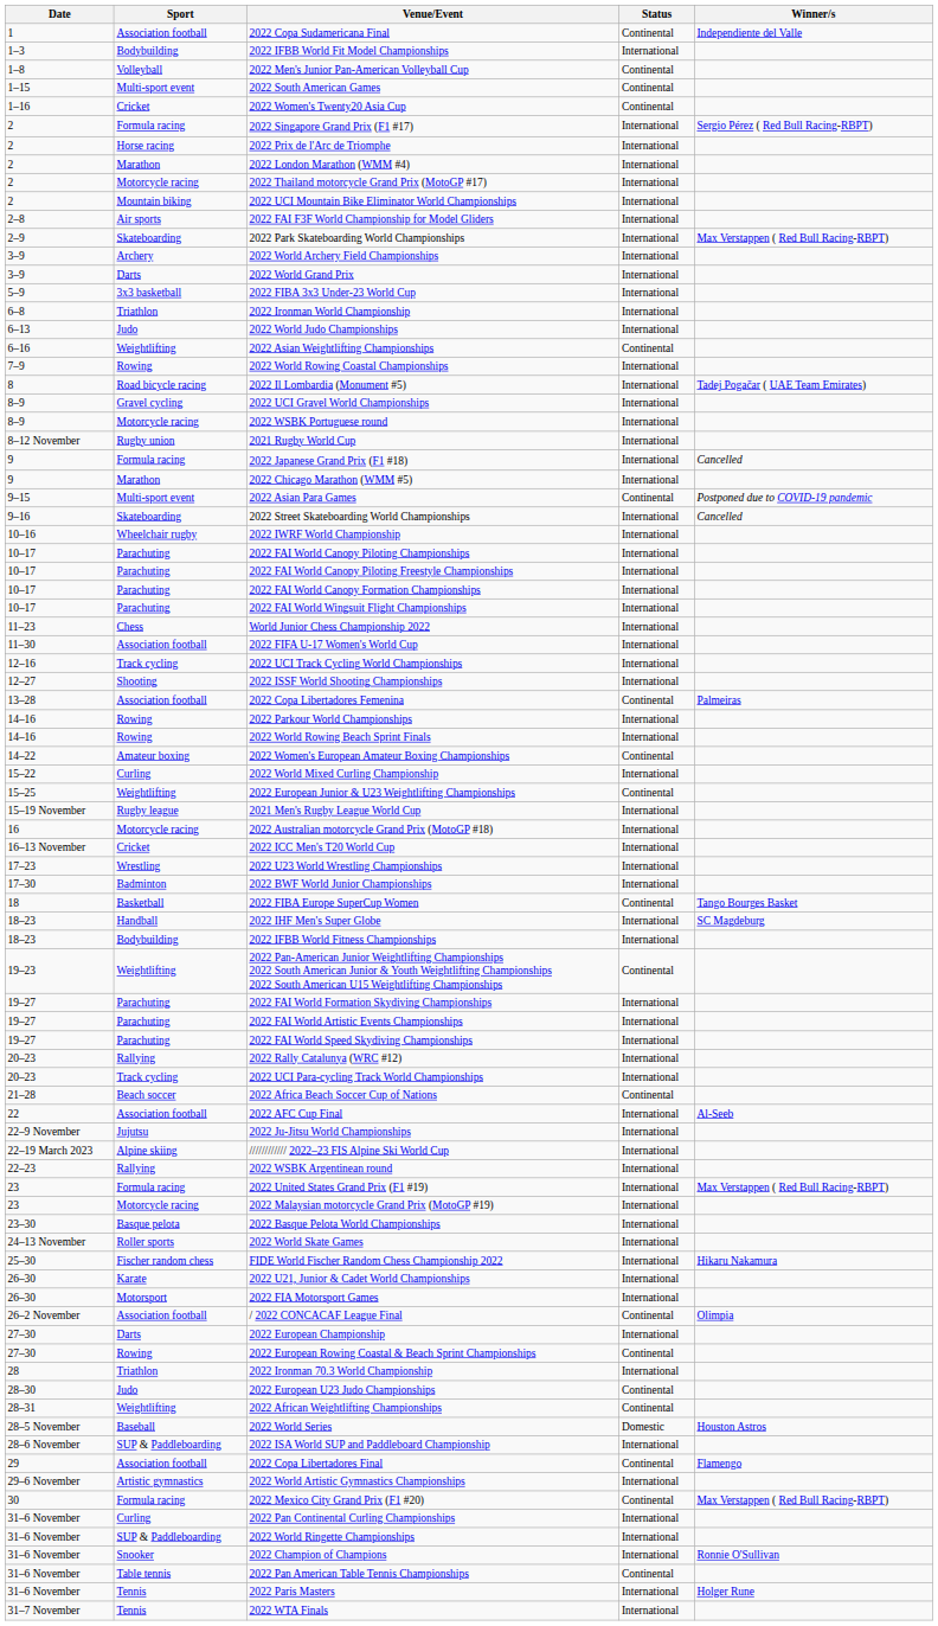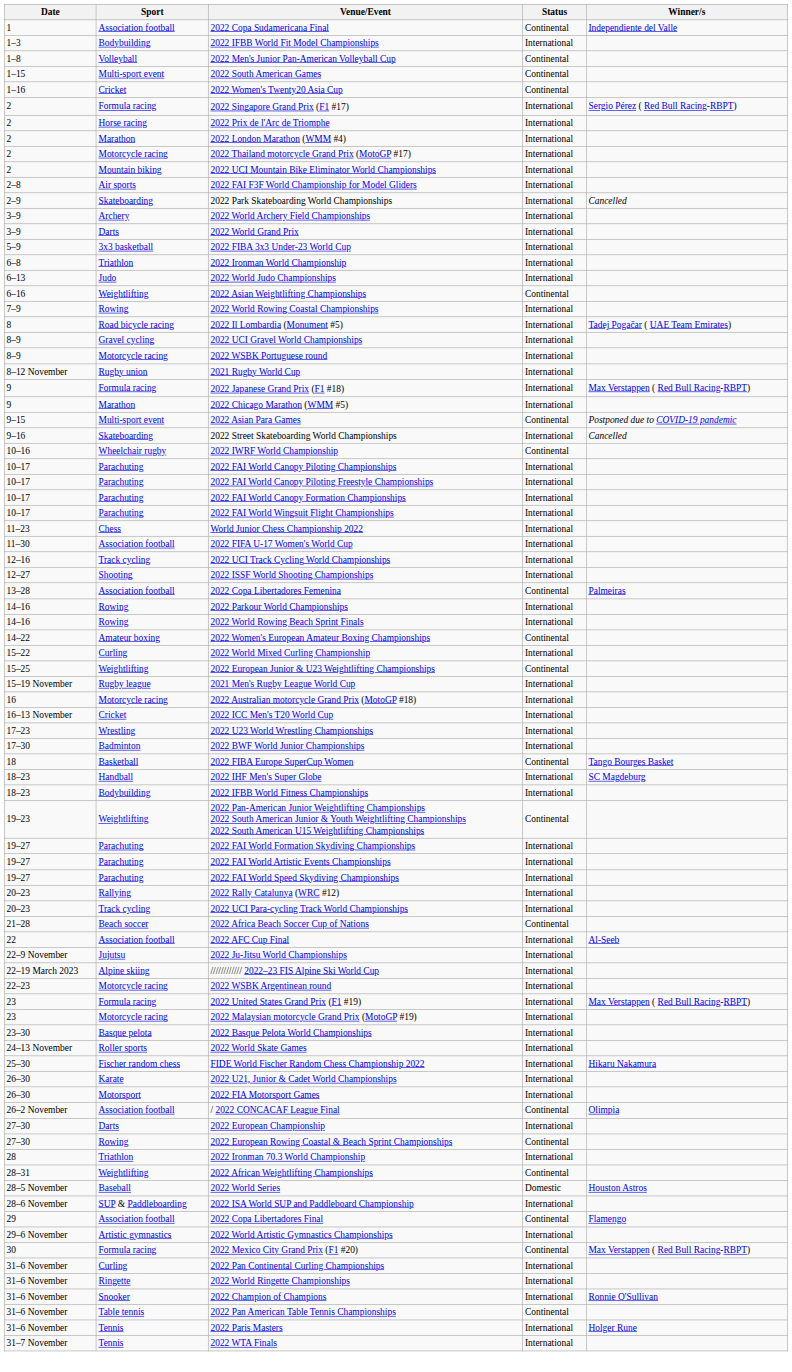2022 Park Skateboarding World Championships | Winner/s: Max Verstappen ( Red Bull Racing-RBPT) -> Cancelled
2022 Japanese Grand Prix (F1 #18) | Winner/s: Cancelled -> Max Verstappen ( Red Bull Racing-RBPT)
2022 IWRF World Championship | Status: International -> Continental
2022 WSBK Argentinean round | Sport: Rallying -> Motorcycle racing
- row: 28–30 | Judo | 2022 European U23 Judo Championships | Continental
2022 World Ringette Championships | Sport: SUP & Paddleboarding -> Ringette
